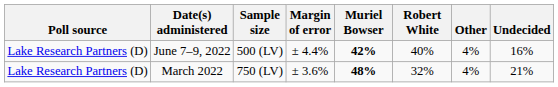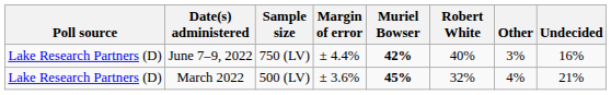June 7–9, 2022 | Sample size: 500 (LV) -> 750 (LV)
June 7–9, 2022 | Other: 4% -> 3%
March 2022 | Sample size: 750 (LV) -> 500 (LV)
March 2022 | Muriel Bowser: 48% -> 45%
